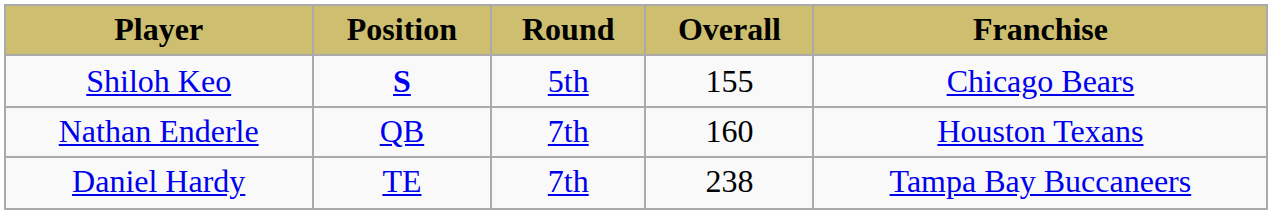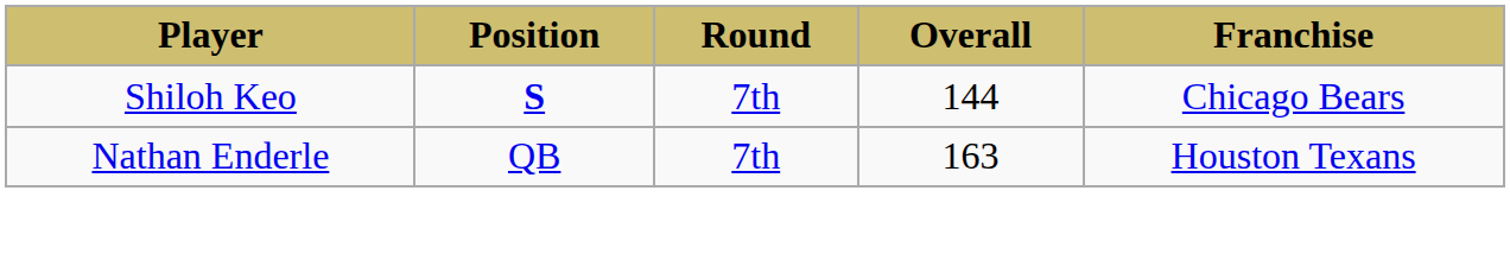Shiloh Keo | Round: 5th -> 7th
Shiloh Keo | Overall: 155 -> 144
Nathan Enderle | Overall: 160 -> 163
- row: Daniel Hardy | TE | 7th | 238 | Tampa Bay Buccaneers
